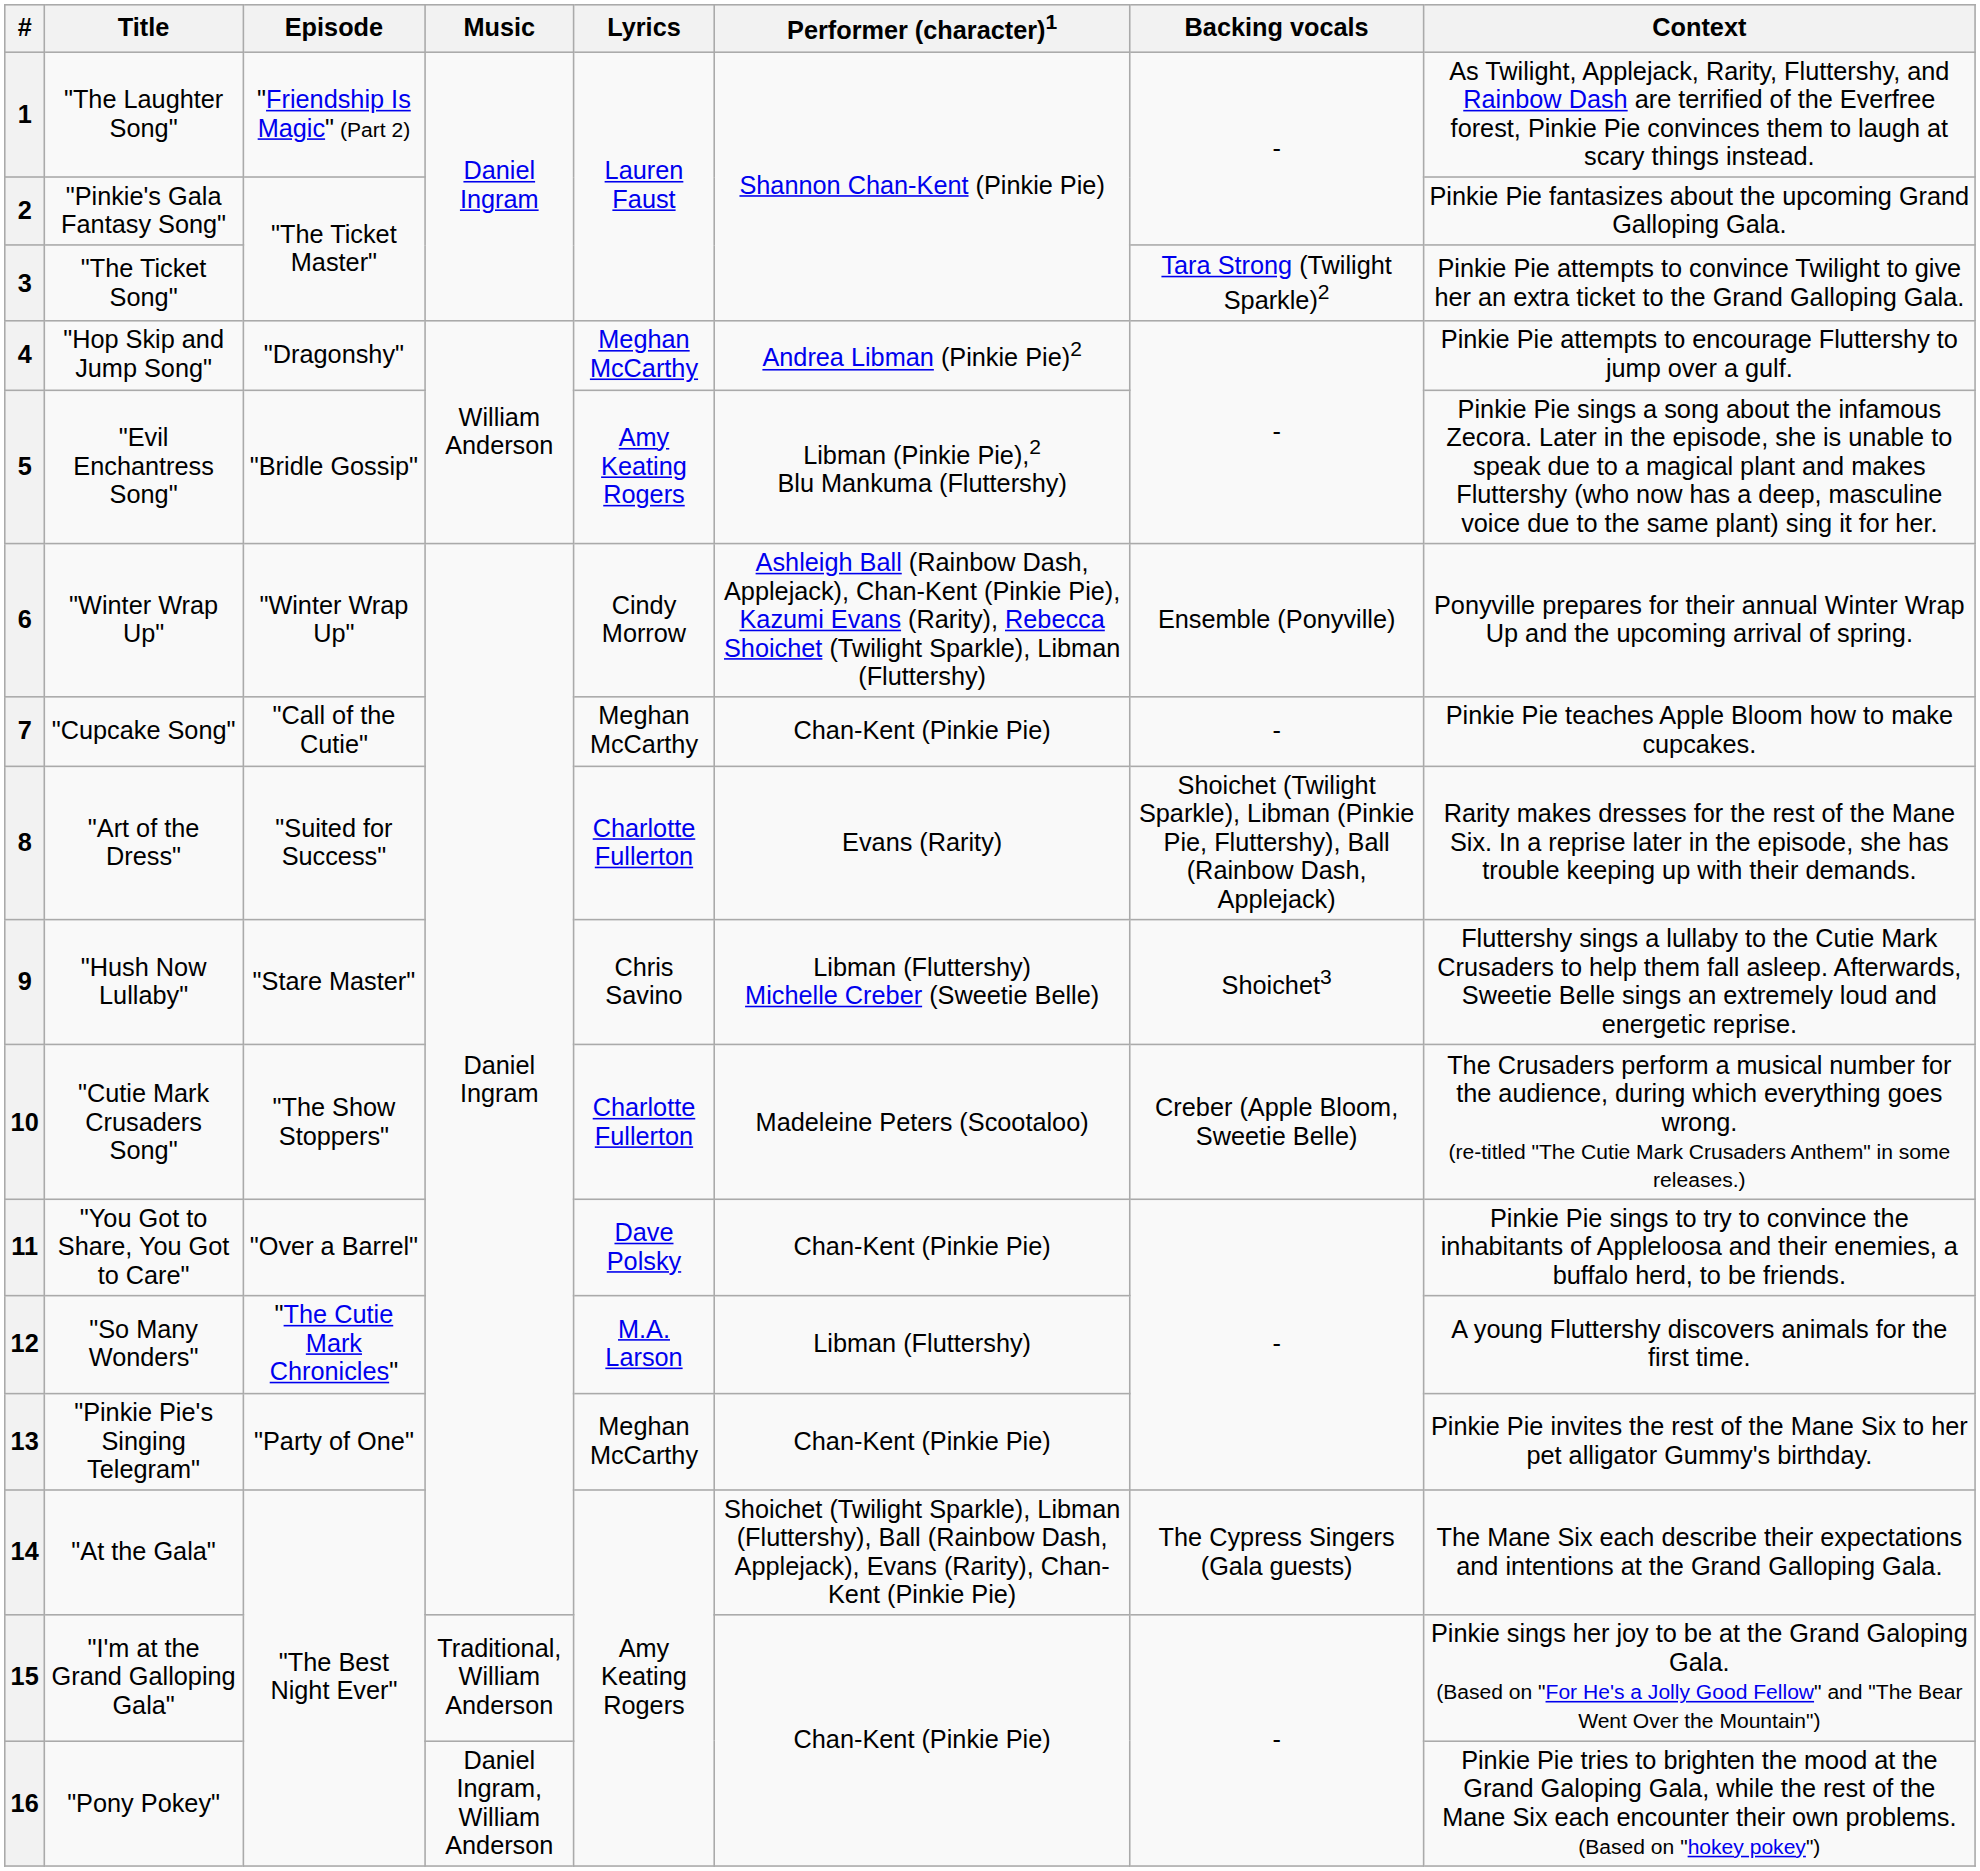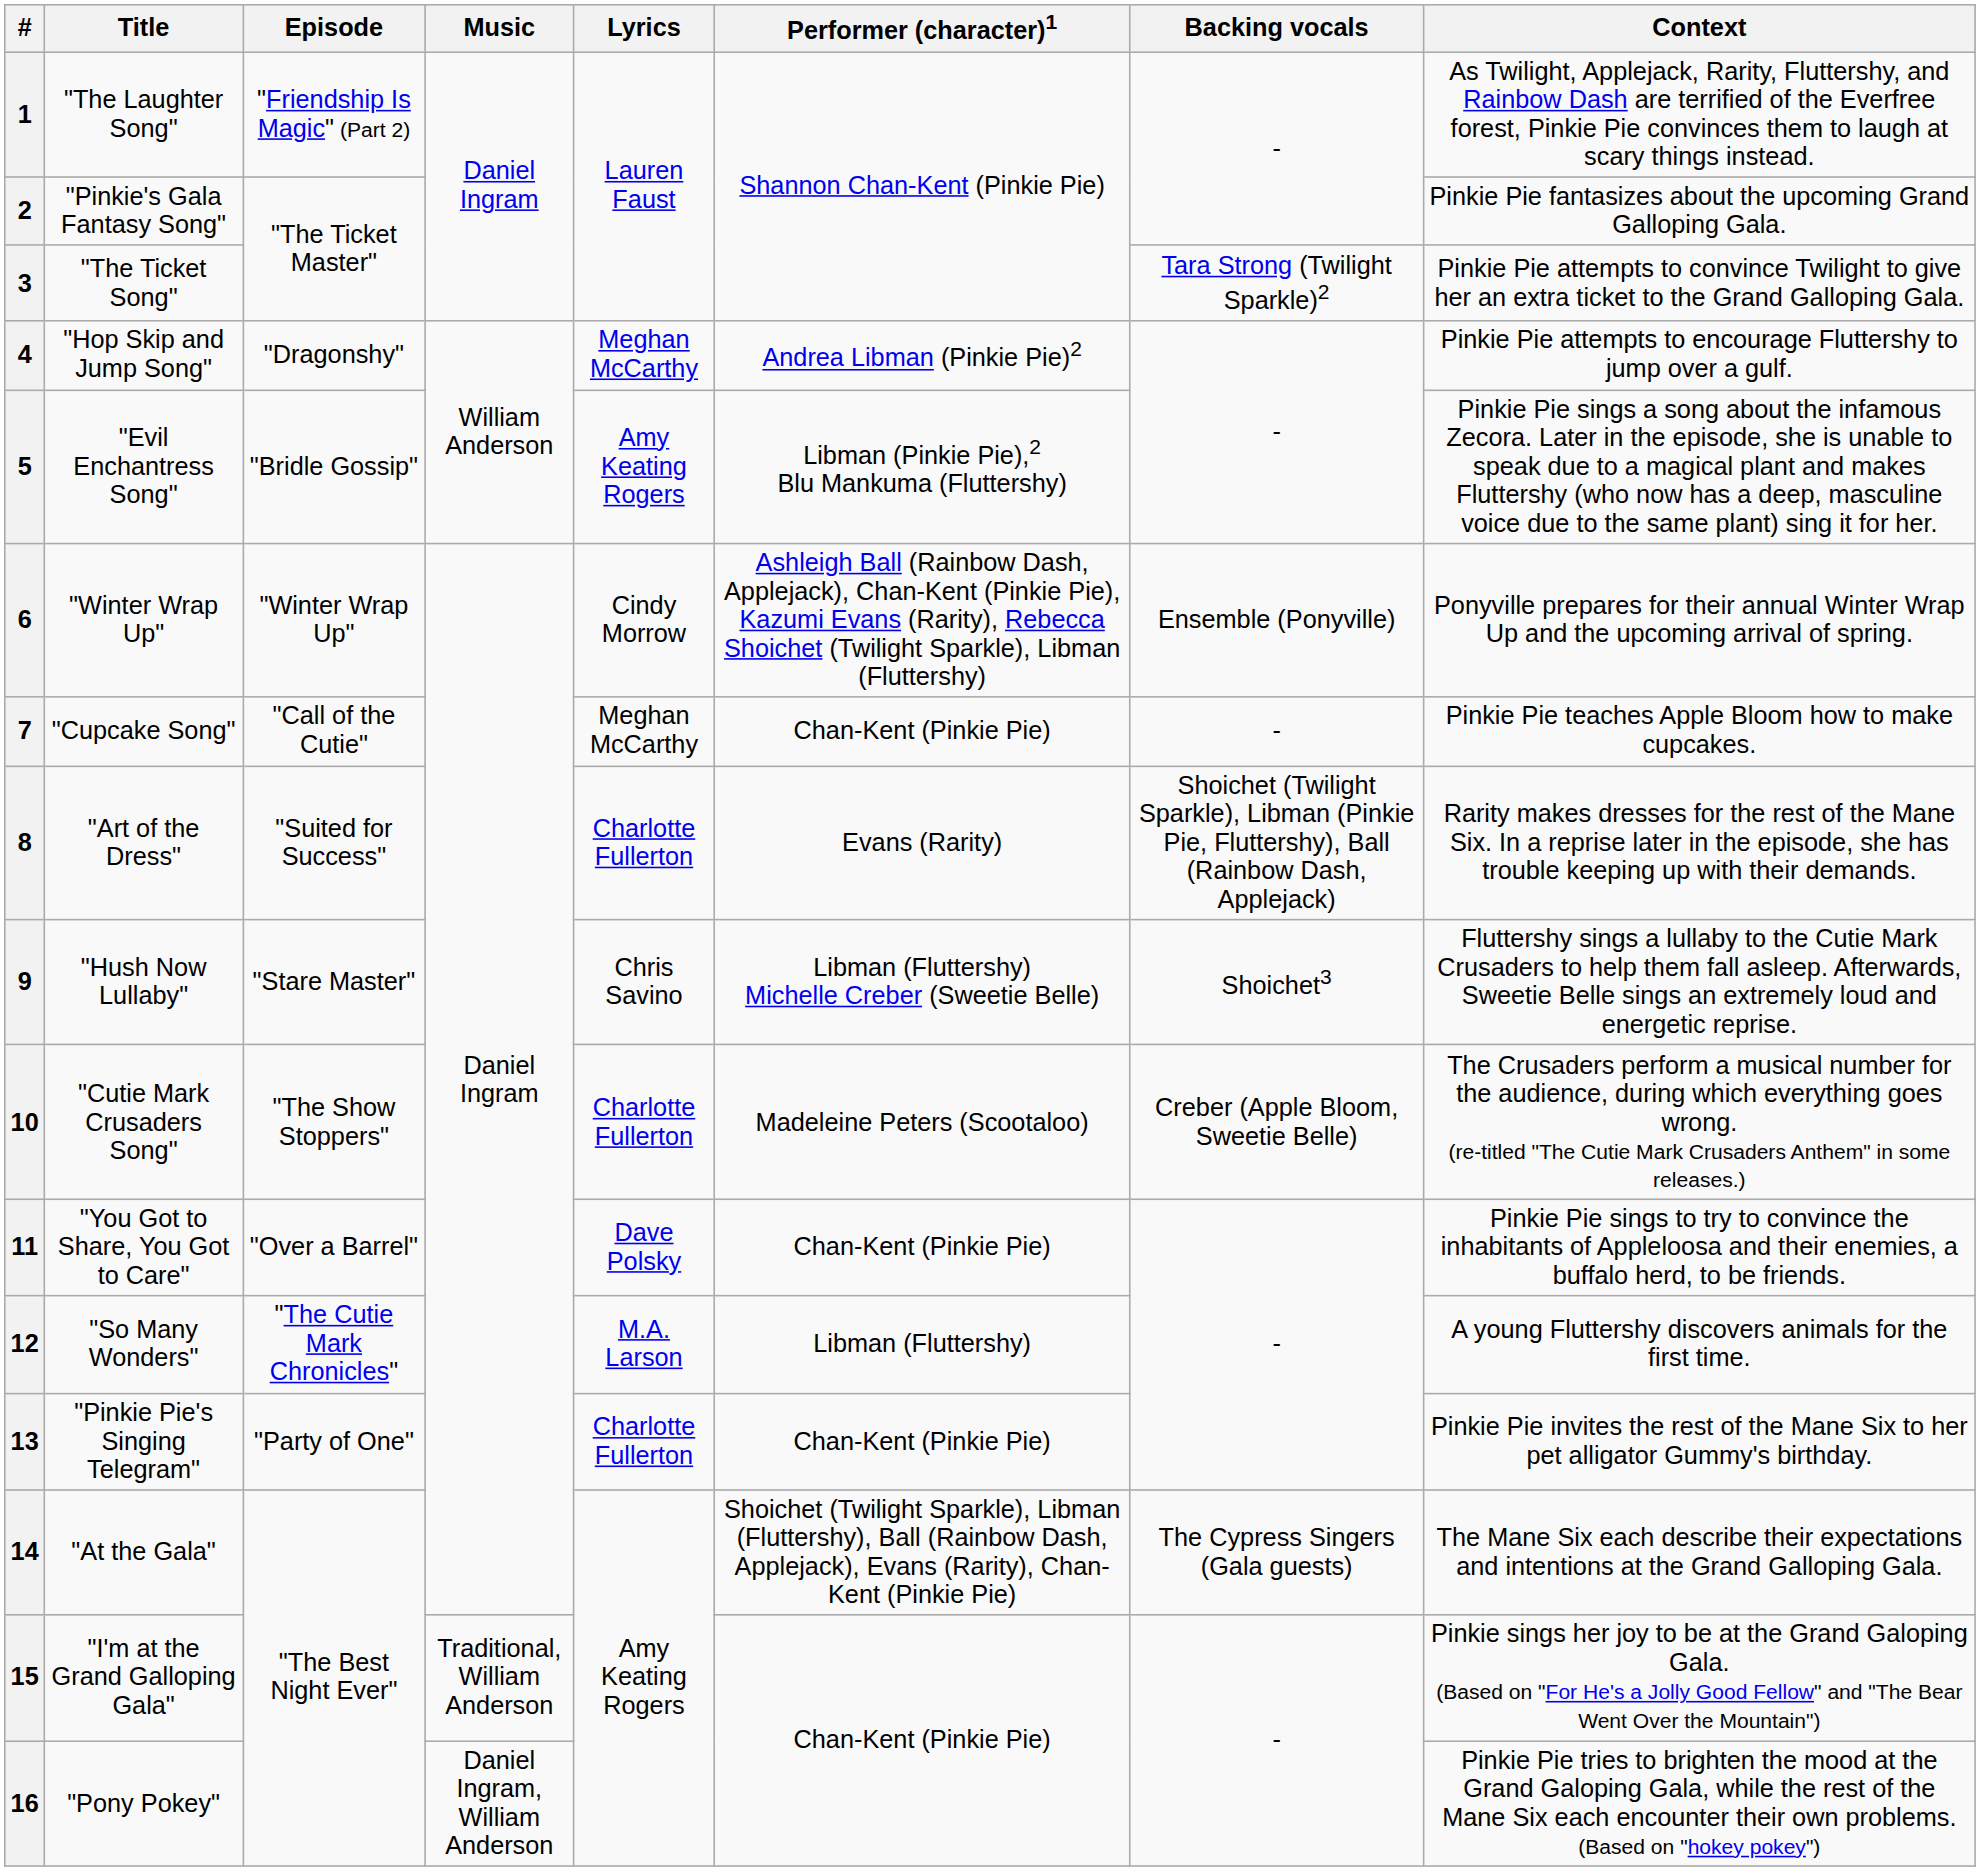13 | Lyrics: Meghan McCarthy -> Charlotte Fullerton
